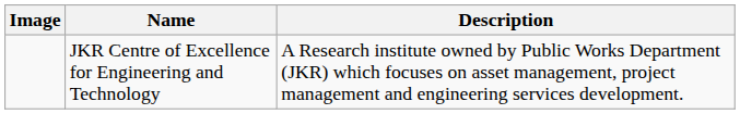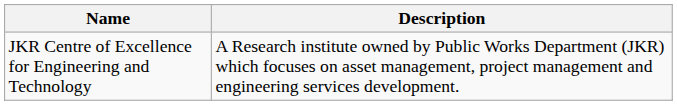- column: Image
